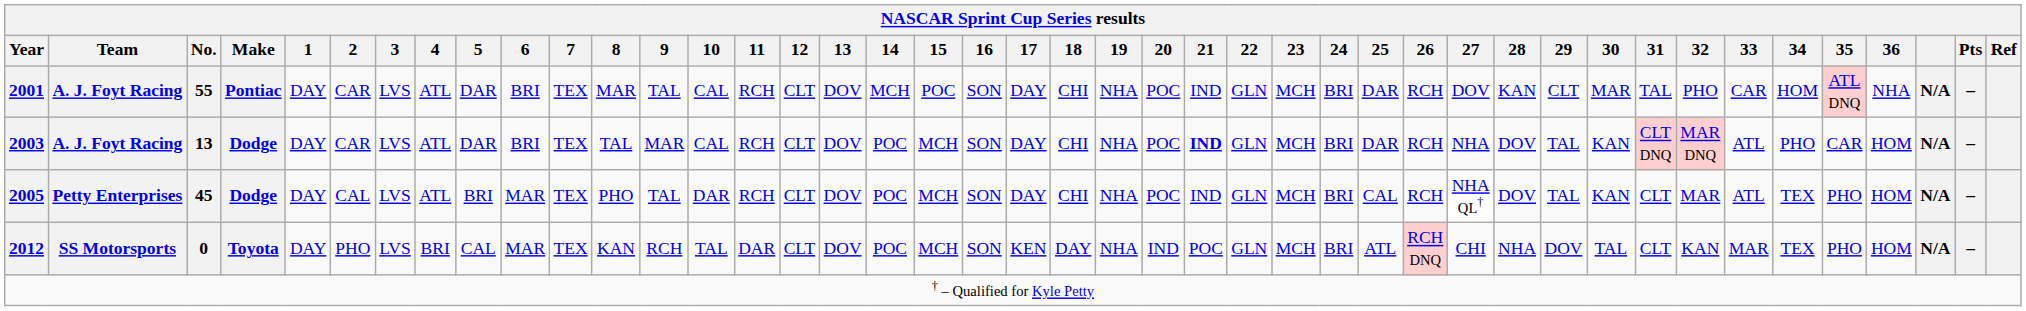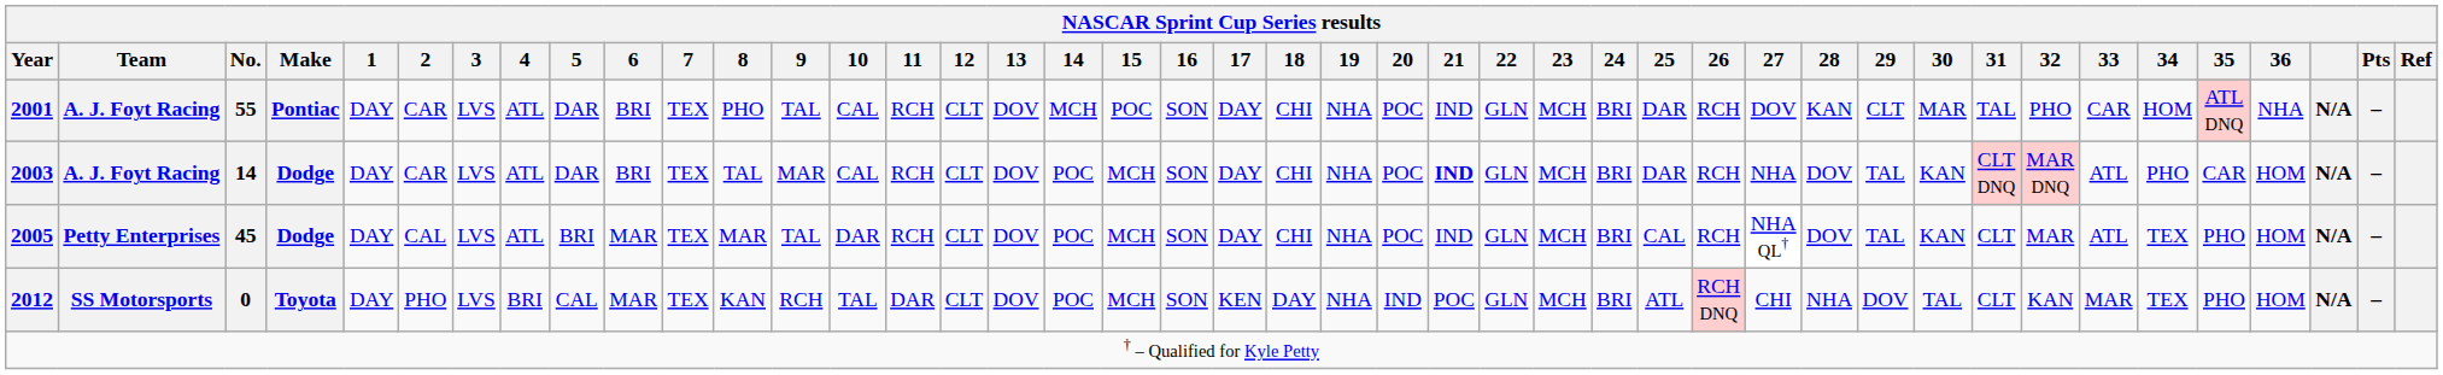2001 | 8: MAR -> PHO
2003 | No.: 13 -> 14
2005 | 8: PHO -> MAR
